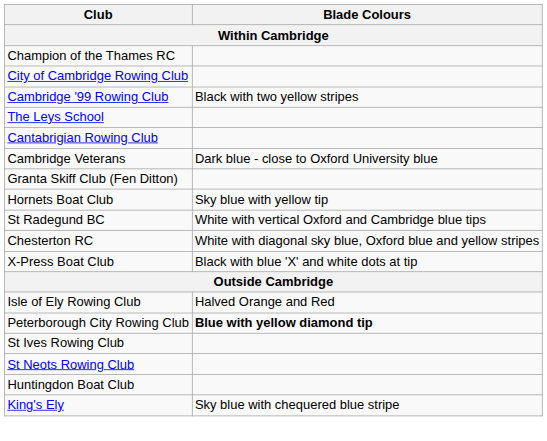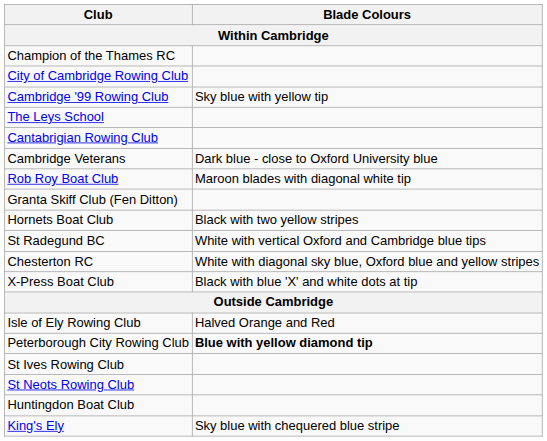Cambridge '99 Rowing Club | Blade Colours: Black with two yellow stripes -> Sky blue with yellow tip
+ row: Rob Roy Boat Club | Maroon blades with diagonal white tip
Hornets Boat Club | Blade Colours: Sky blue with yellow tip -> Black with two yellow stripes
